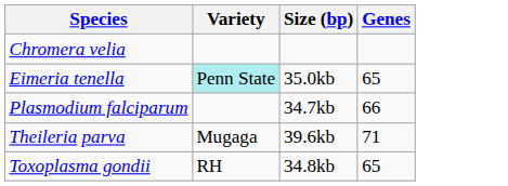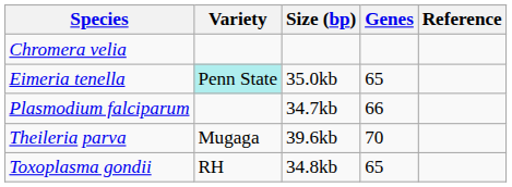+ column: Reference
Theileria parva | Genes: 71 -> 70
